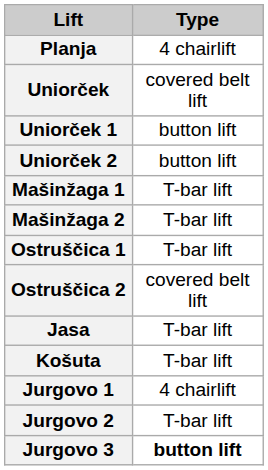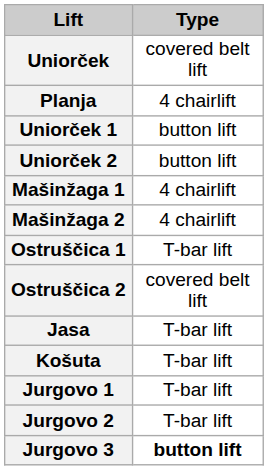rows swapped: Planja <-> Uniorček
Mašinžaga 1 | Type: T-bar lift -> 4 chairlift
Mašinžaga 2 | Type: T-bar lift -> 4 chairlift
Jurgovo 1 | Type: 4 chairlift -> T-bar lift
